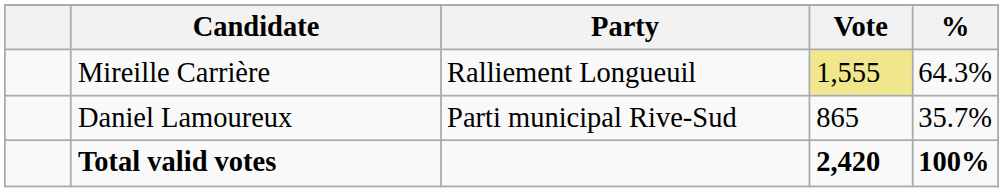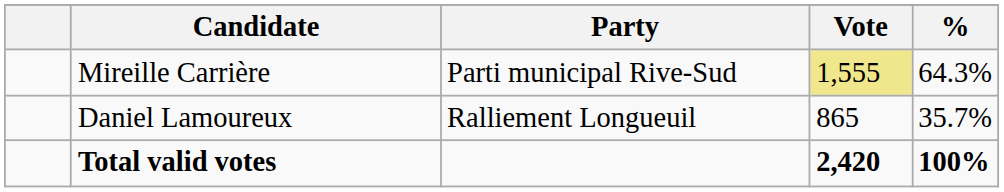Mireille Carrière | Party: Ralliement Longueuil -> Parti municipal Rive-Sud
Daniel Lamoureux | Party: Parti municipal Rive-Sud -> Ralliement Longueuil
